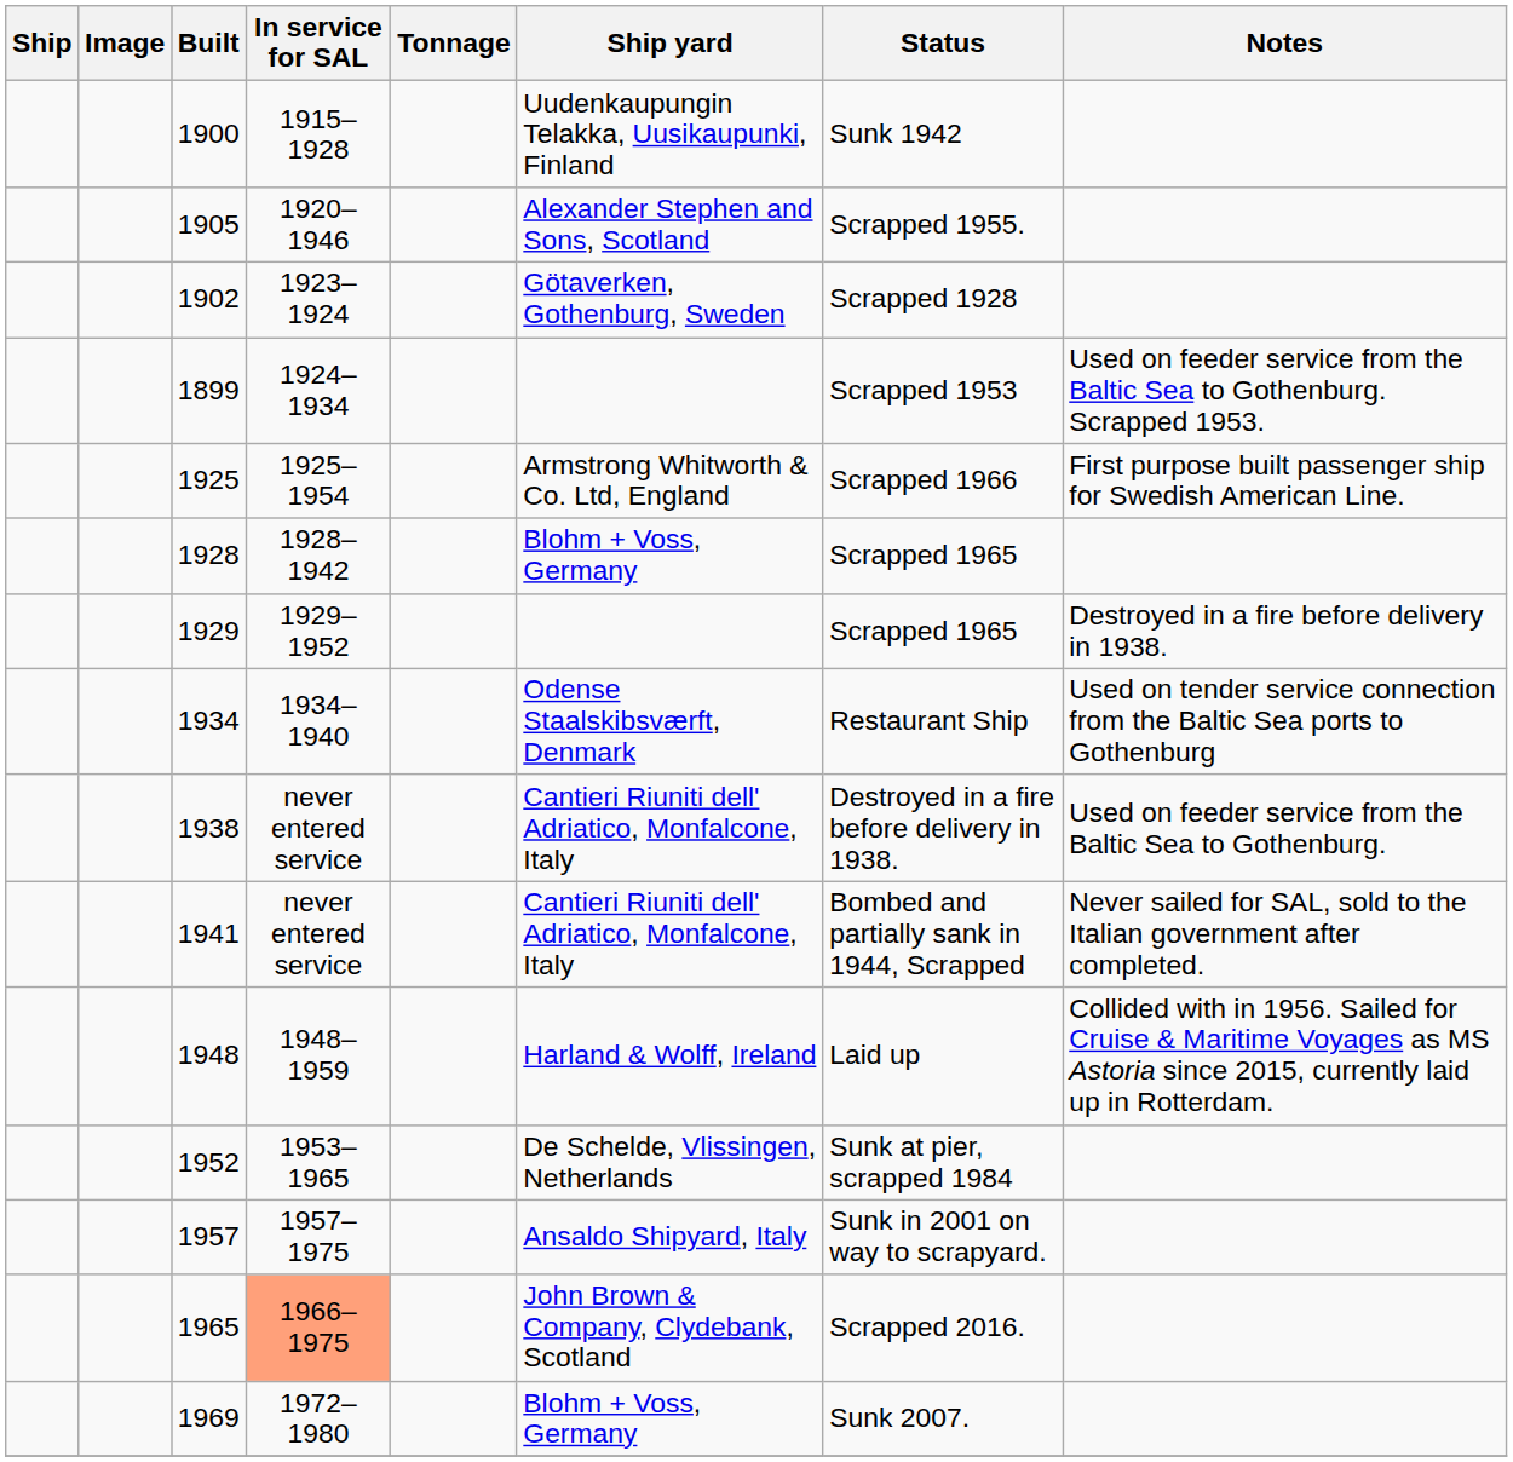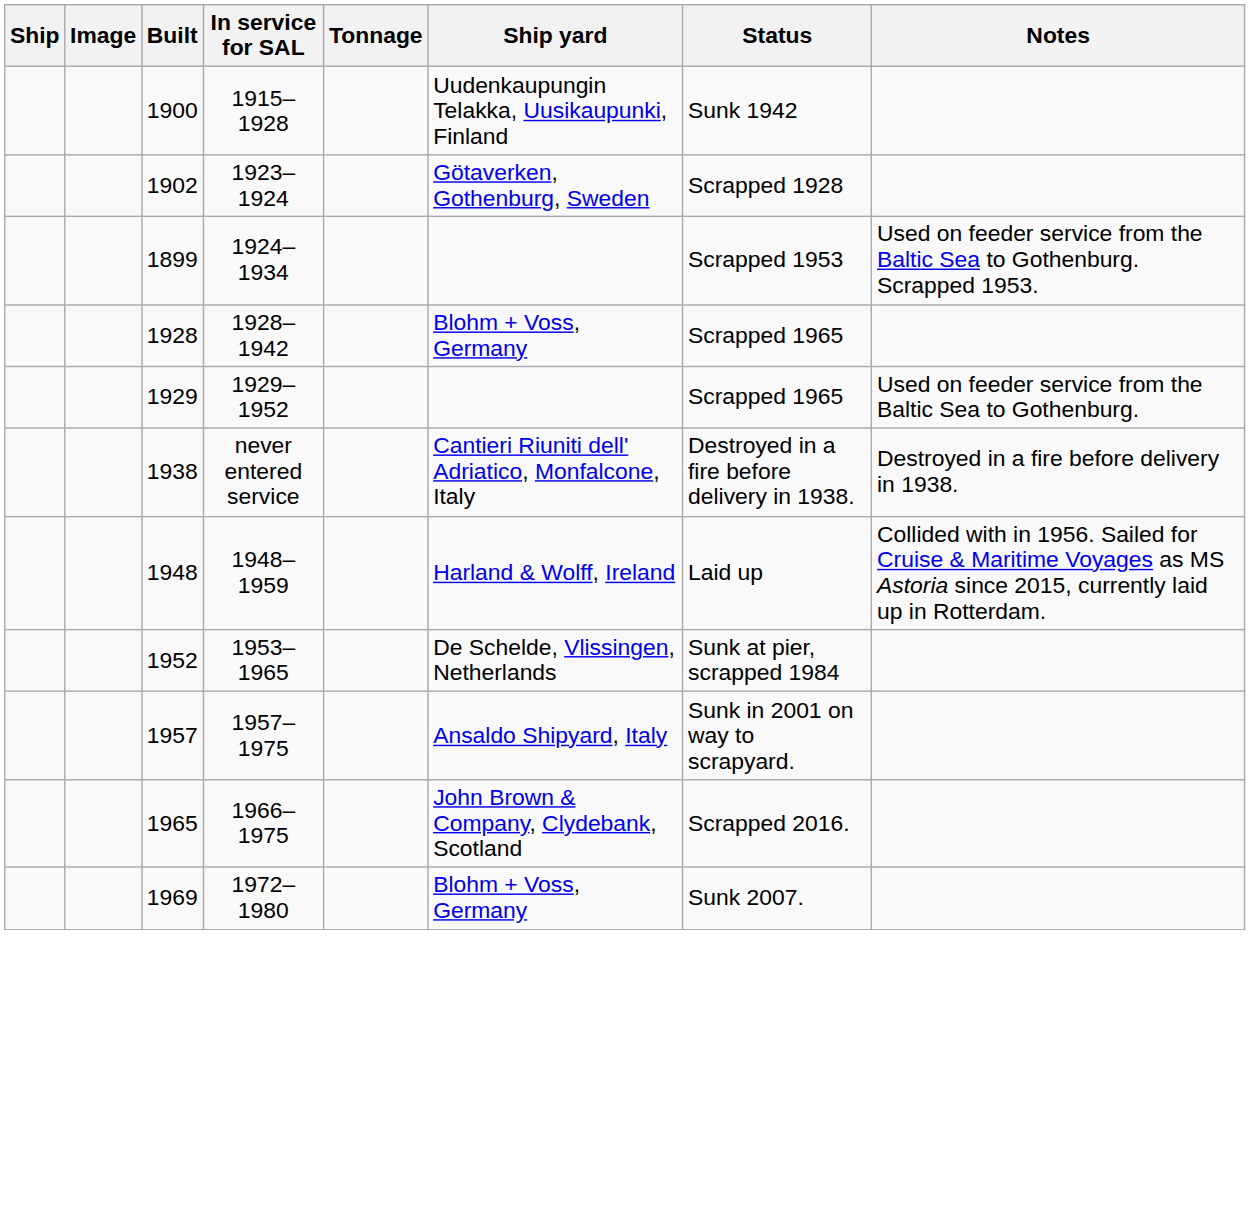- row: 1905 | 1920–1946 | Alexander Stephen and Sons, Scotland | Scrapped 1955.
- row: 1925 | 1925–1954 | Armstrong Whitworth & Co. Ltd, England | Scrapped 1966 | First purpose built passenger ship for Swedish American Line.
1929 | Notes: Destroyed in a fire before delivery in 1938. -> Used on feeder service from the Baltic Sea to Gothenburg.
- row: 1934 | 1934–1940 | Odense Staalskibsværft, Denmark | Restaurant Ship | Used on tender service connection from the Baltic Sea ports to Gothenburg
1938 | Notes: Used on feeder service from the Baltic Sea to Gothenburg. -> Destroyed in a fire before delivery in 1938.
- row: 1941 | never entered service | Cantieri Riuniti dell' Adriatico, Monfalcone, Italy | Bombed and partially sank in 1944, Scrapped | Never sailed for SAL, sold to the Italian government after completed.
1965 | In service for SAL: lightsalmon background -> no background
